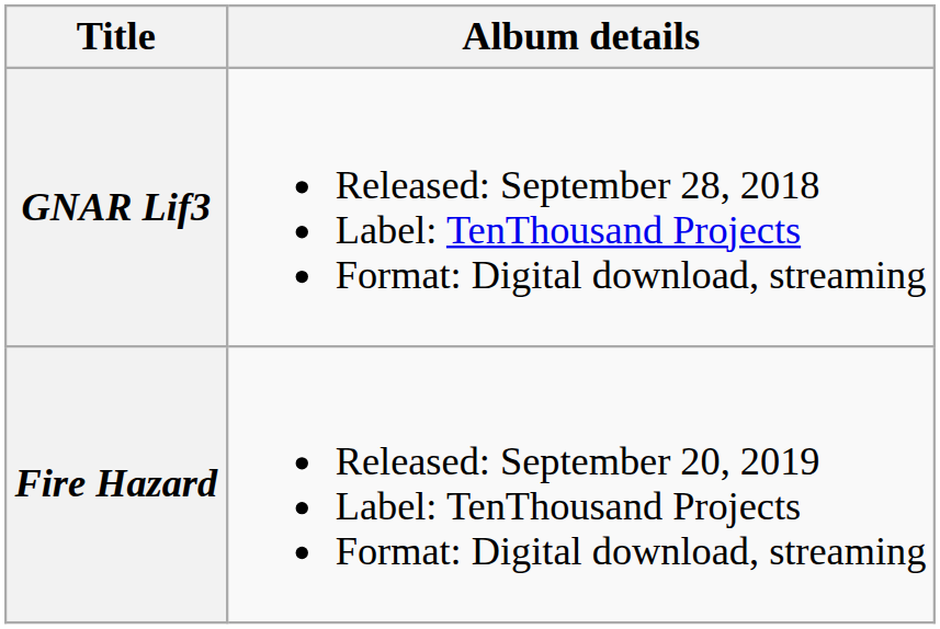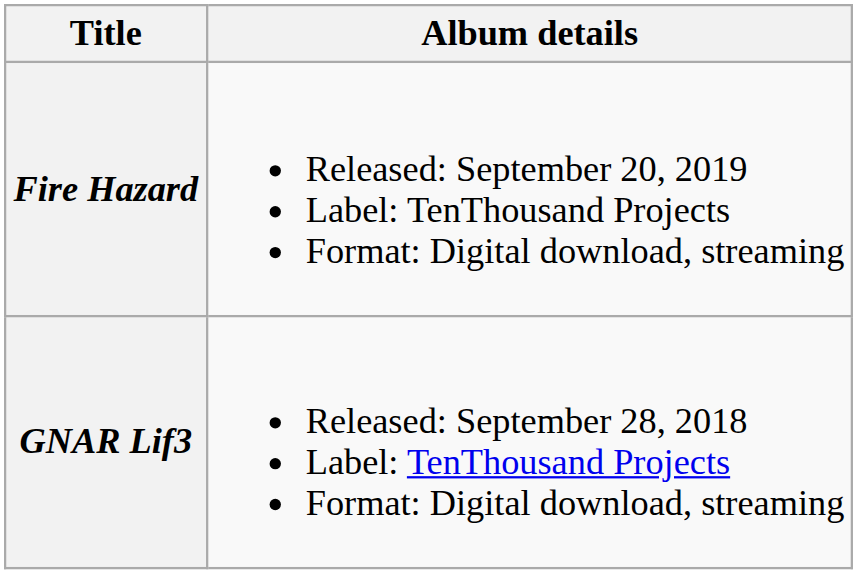rows swapped: GNAR Lif3 <-> Fire Hazard
